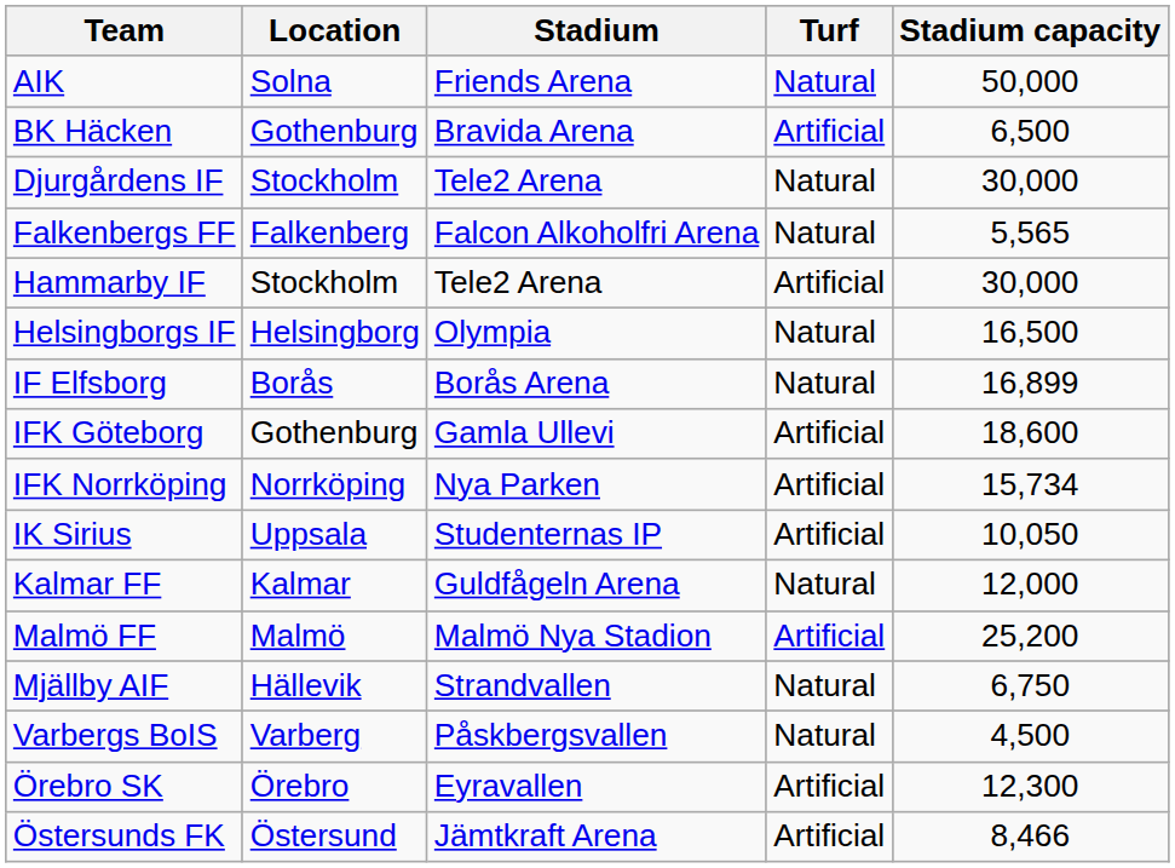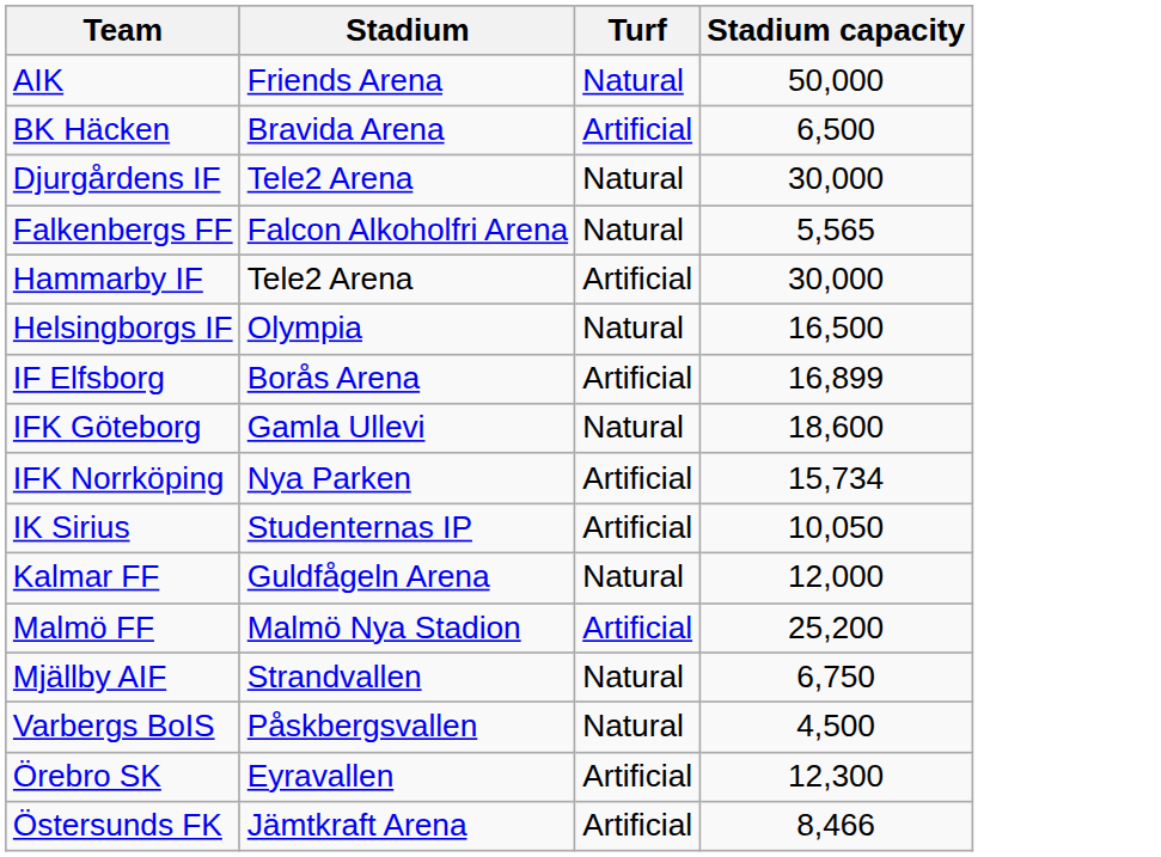- column: Location | Solna | Gothenburg | Stockholm | Falkenberg | Stockholm | Helsingborg | Borås | Gothenburg | Norrköping | Uppsala | Kalmar | Malmö | Hällevik | Varberg | Örebro | Östersund
IF Elfsborg | Turf: Natural -> Artificial
IFK Göteborg | Turf: Artificial -> Natural
